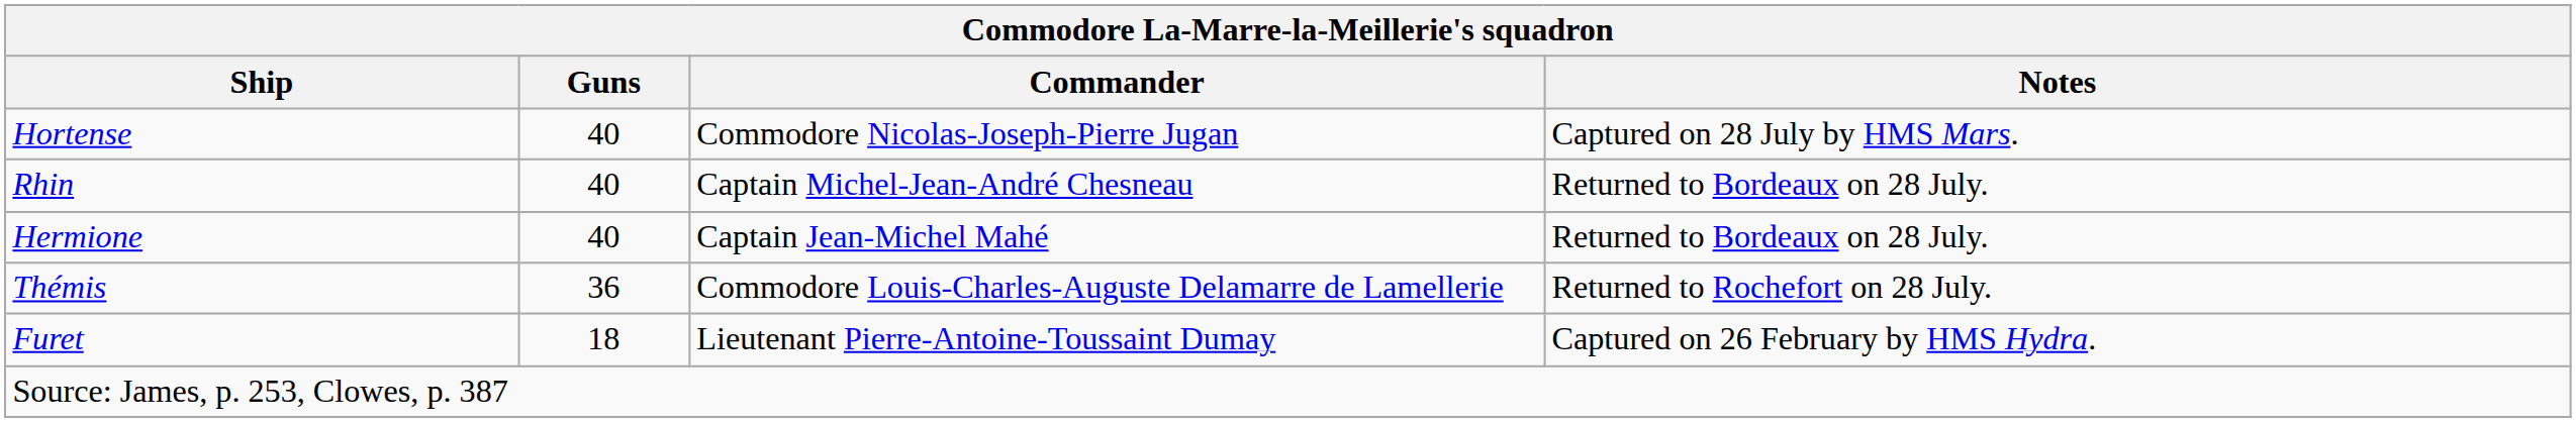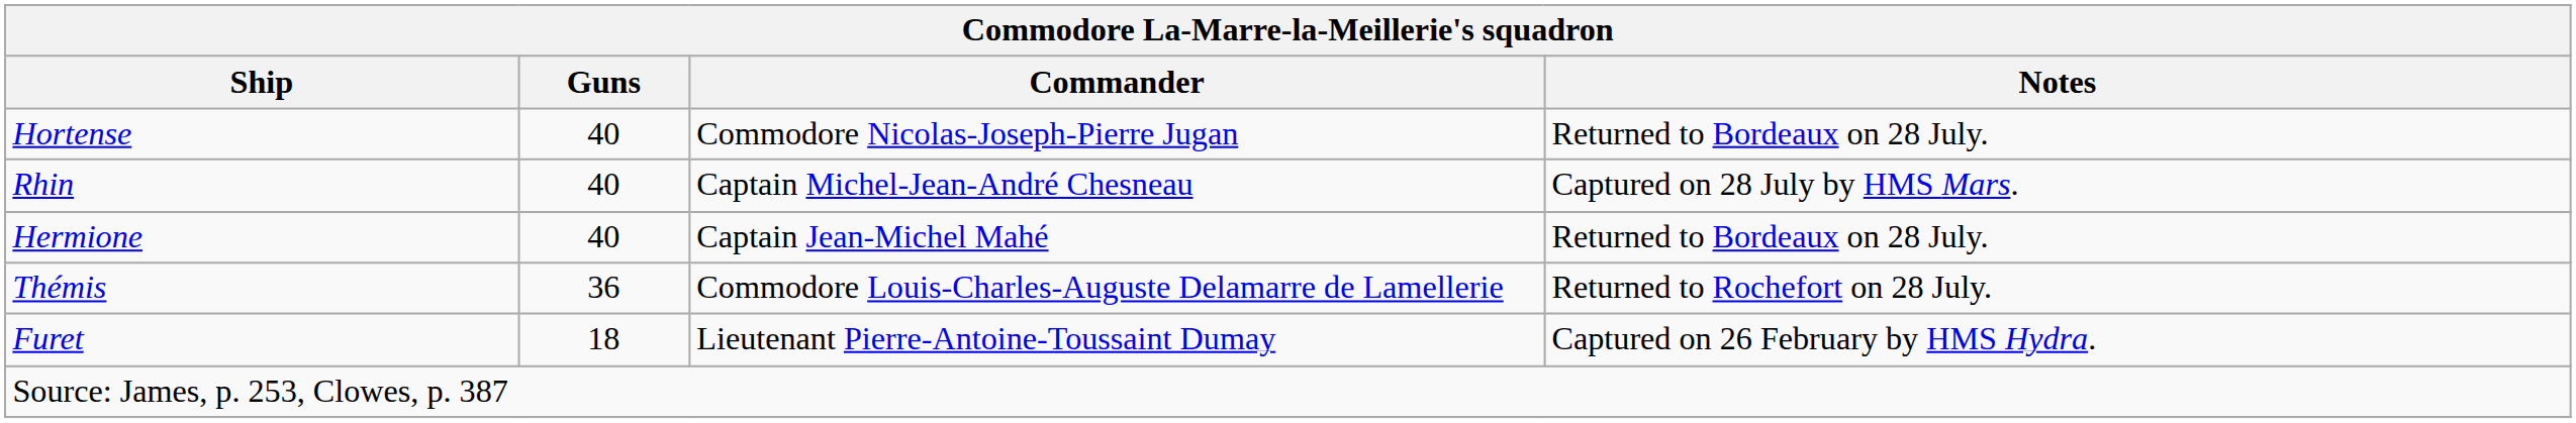Hortense | Notes: Captured on 28 July by HMS Mars. -> Returned to Bordeaux on 28 July.
Rhin | Notes: Returned to Bordeaux on 28 July. -> Captured on 28 July by HMS Mars.
